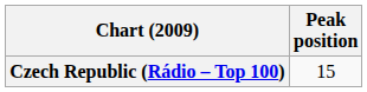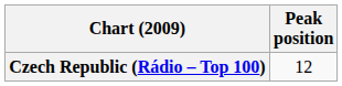Czech Republic (Rádio – Top 100) | Peak position: 15 -> 12
